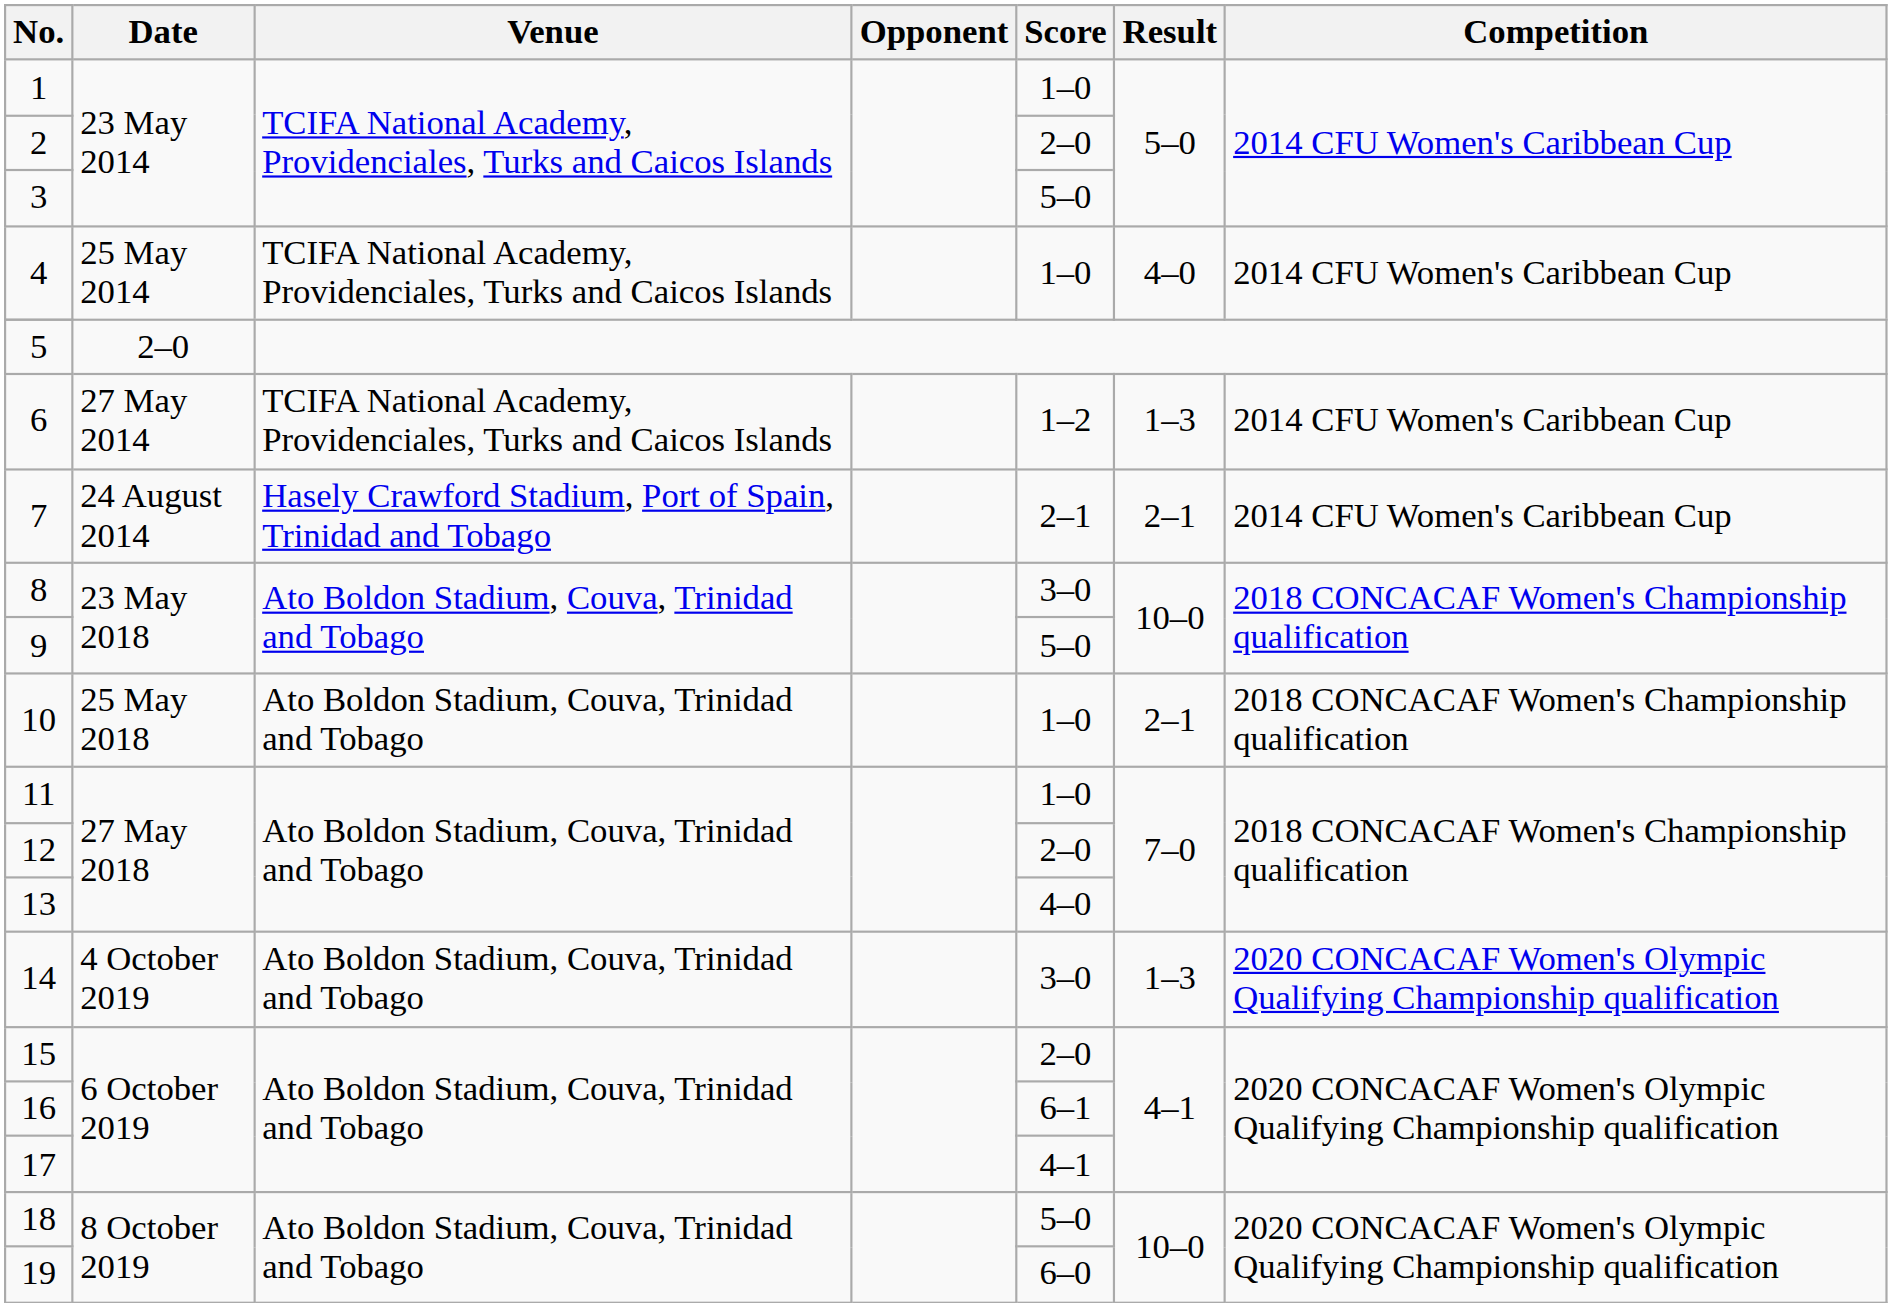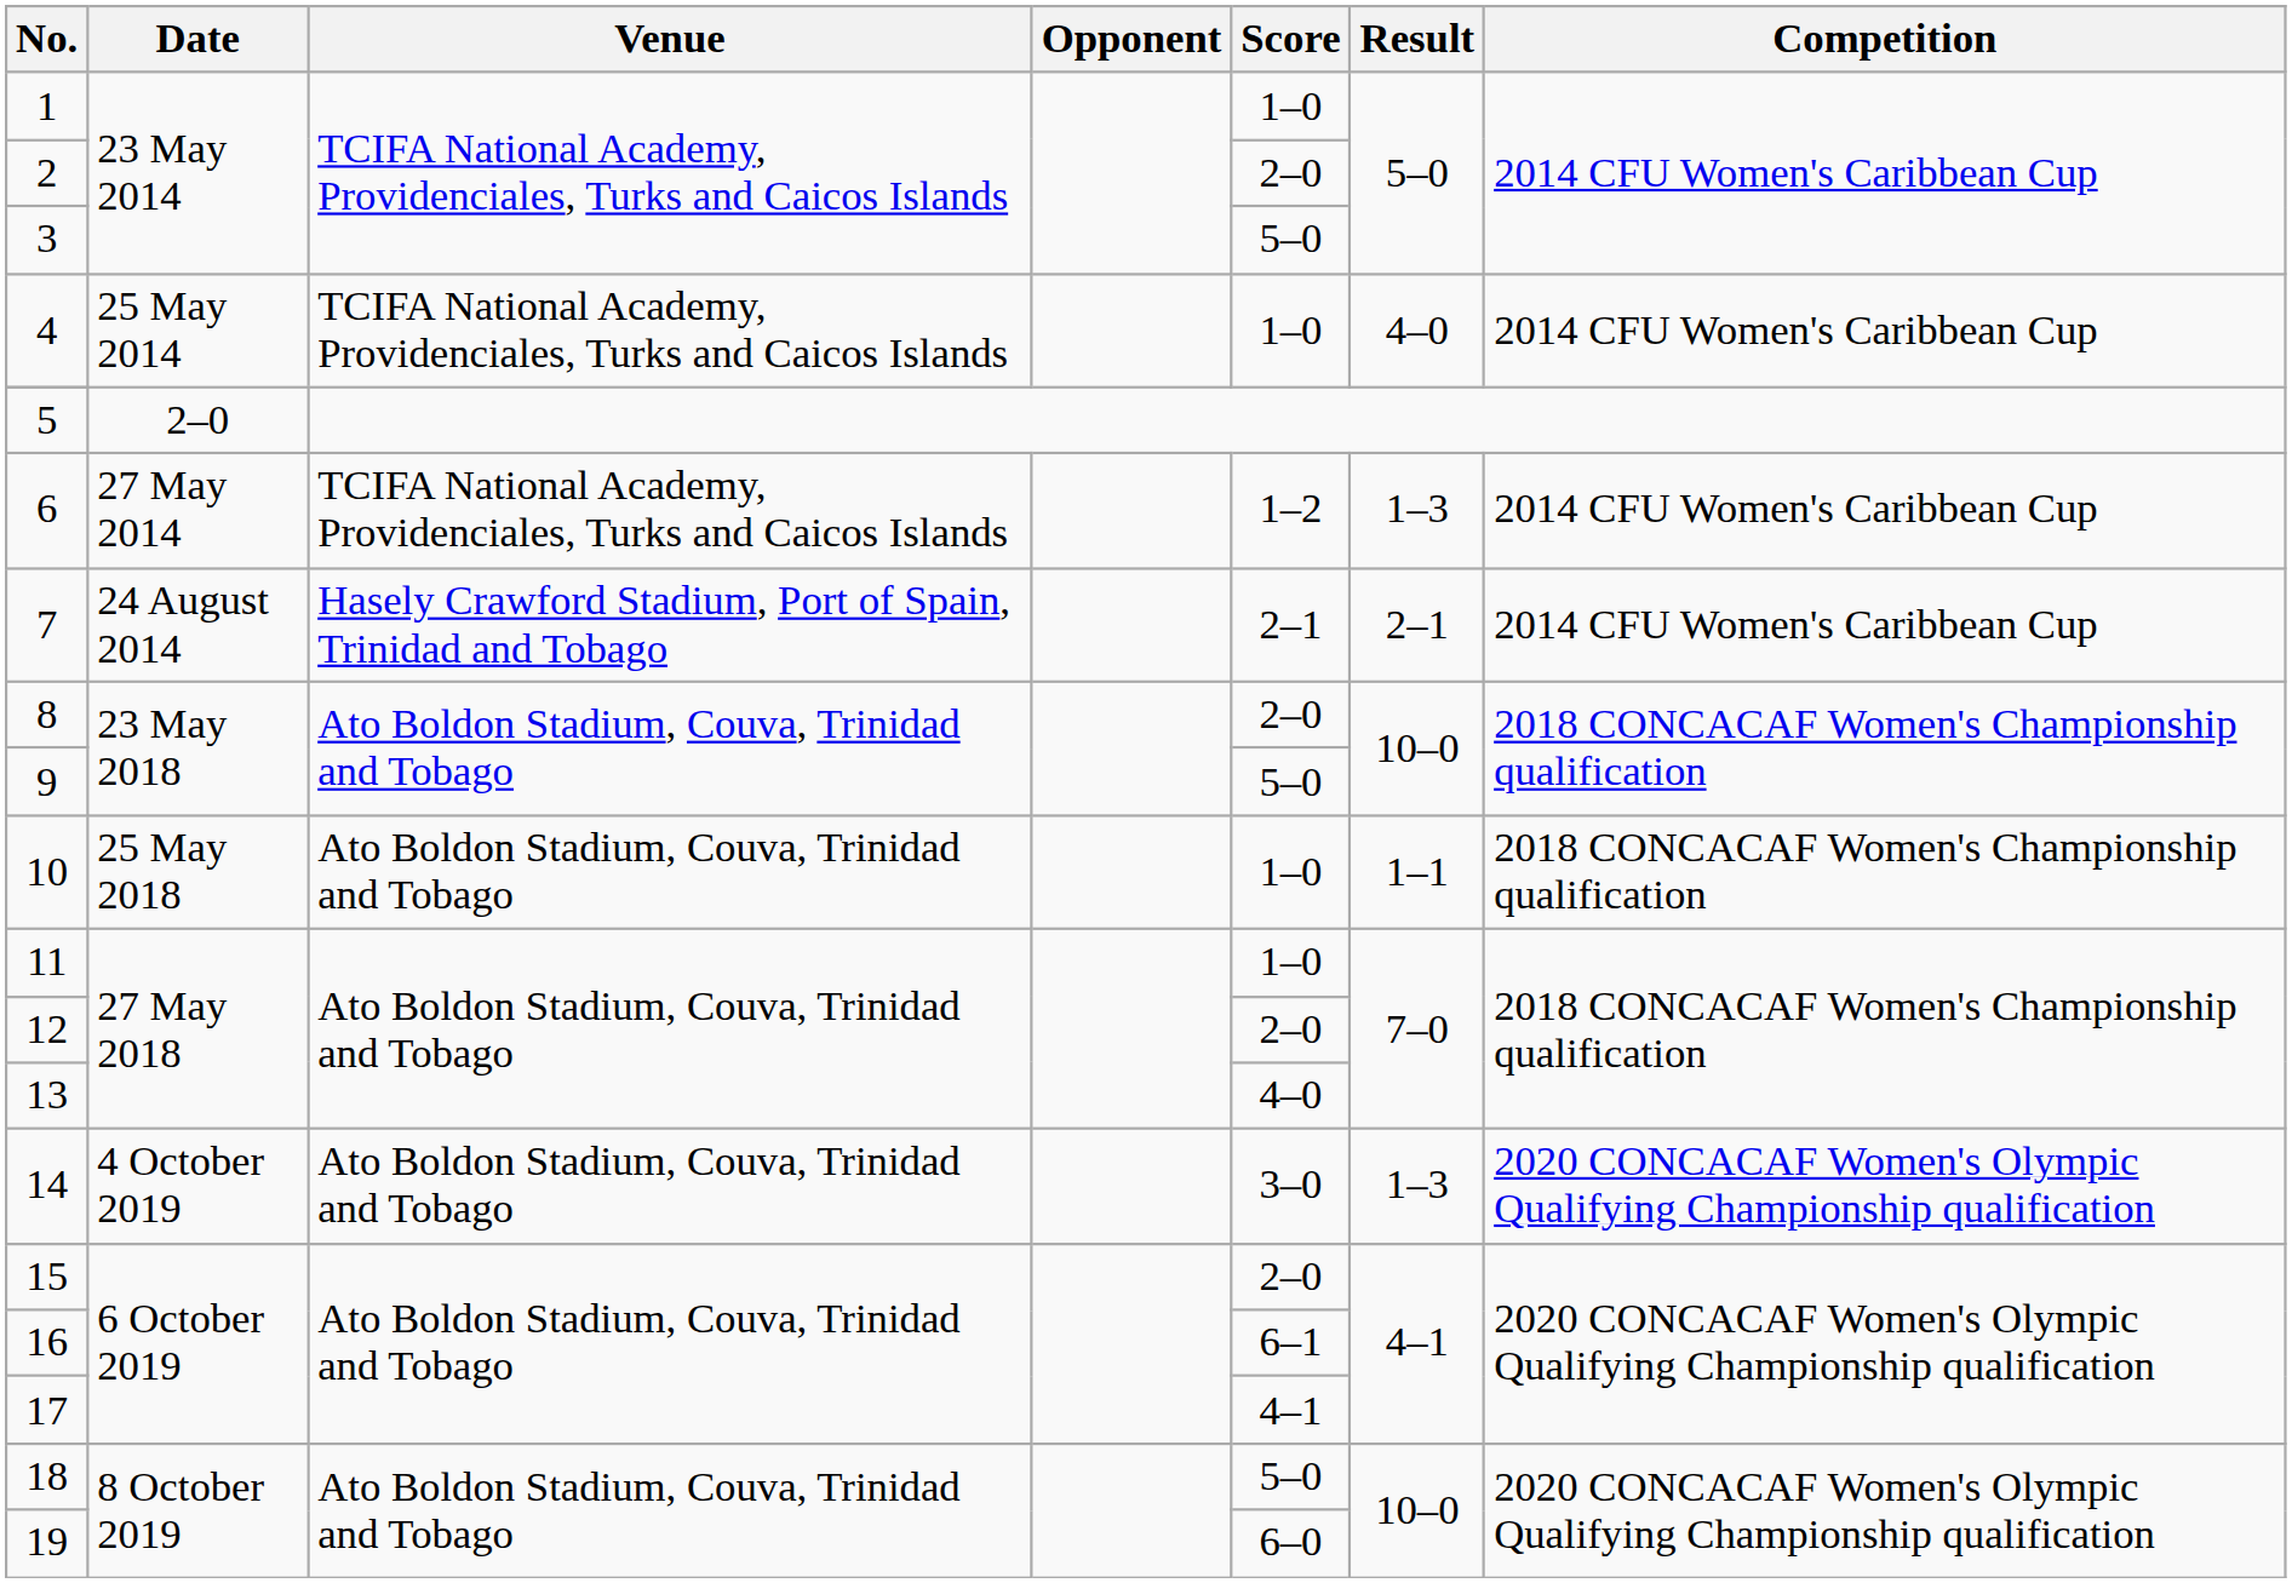8 | Score: 3–0 -> 2–0
10 | Result: 2–1 -> 1–1
